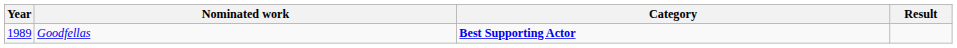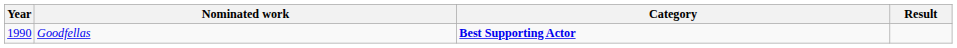Goodfellas | Year: 1989 -> 1990
